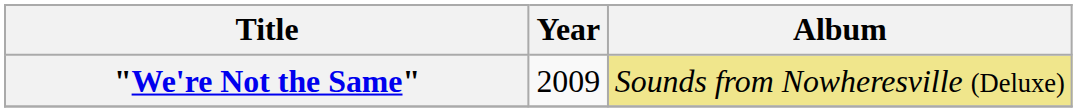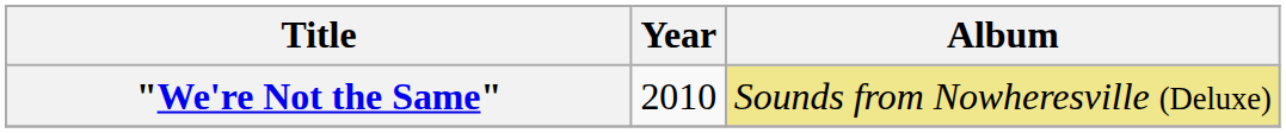"We're Not the Same" | Year: 2009 -> 2010
